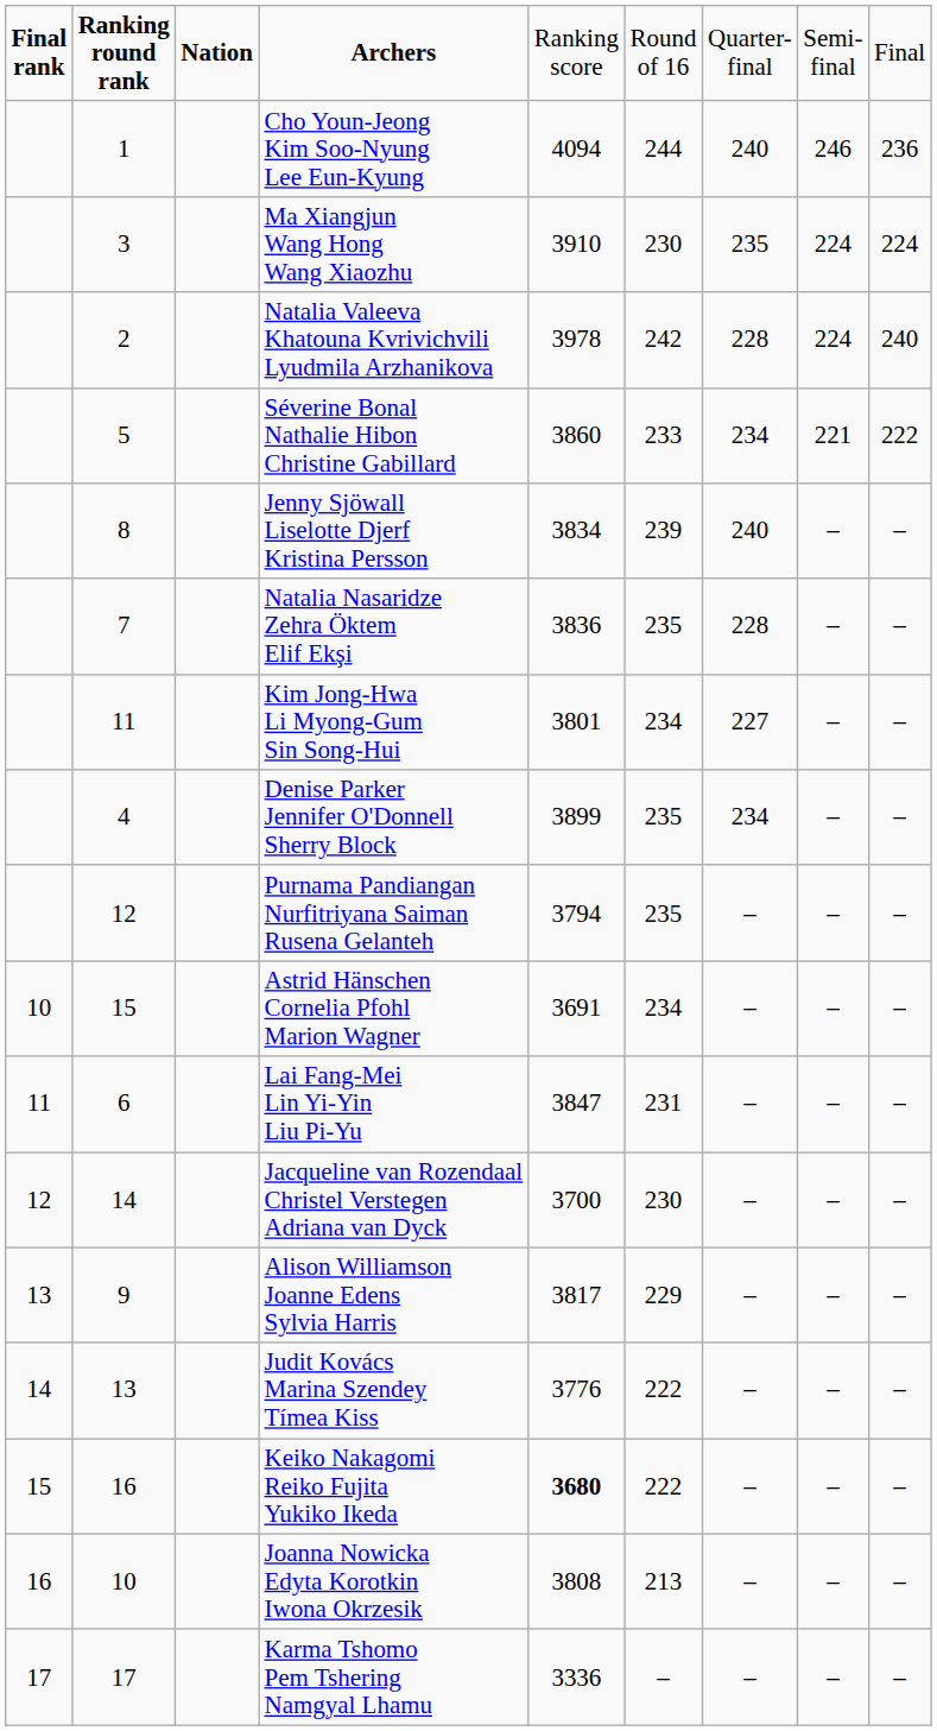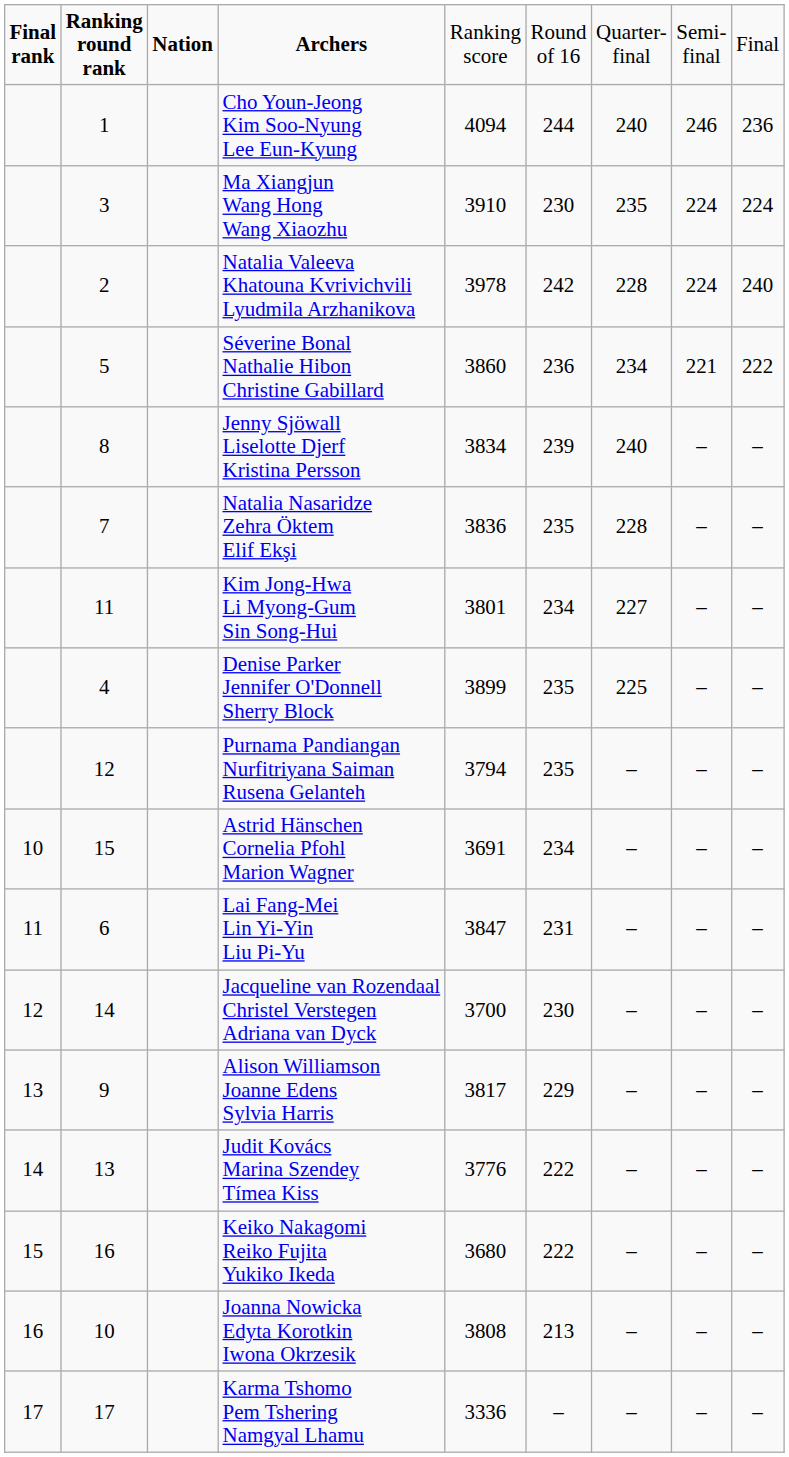Séverine Bonal Nathalie Hibon Christine Gabillard | column 6: 233 -> 236
Denise Parker Jennifer O'Donnell Sherry Block | column 7: 234 -> 225
Keiko Nakagomi Reiko Fujita Yukiko Ikeda | column 5: bold -> normal
